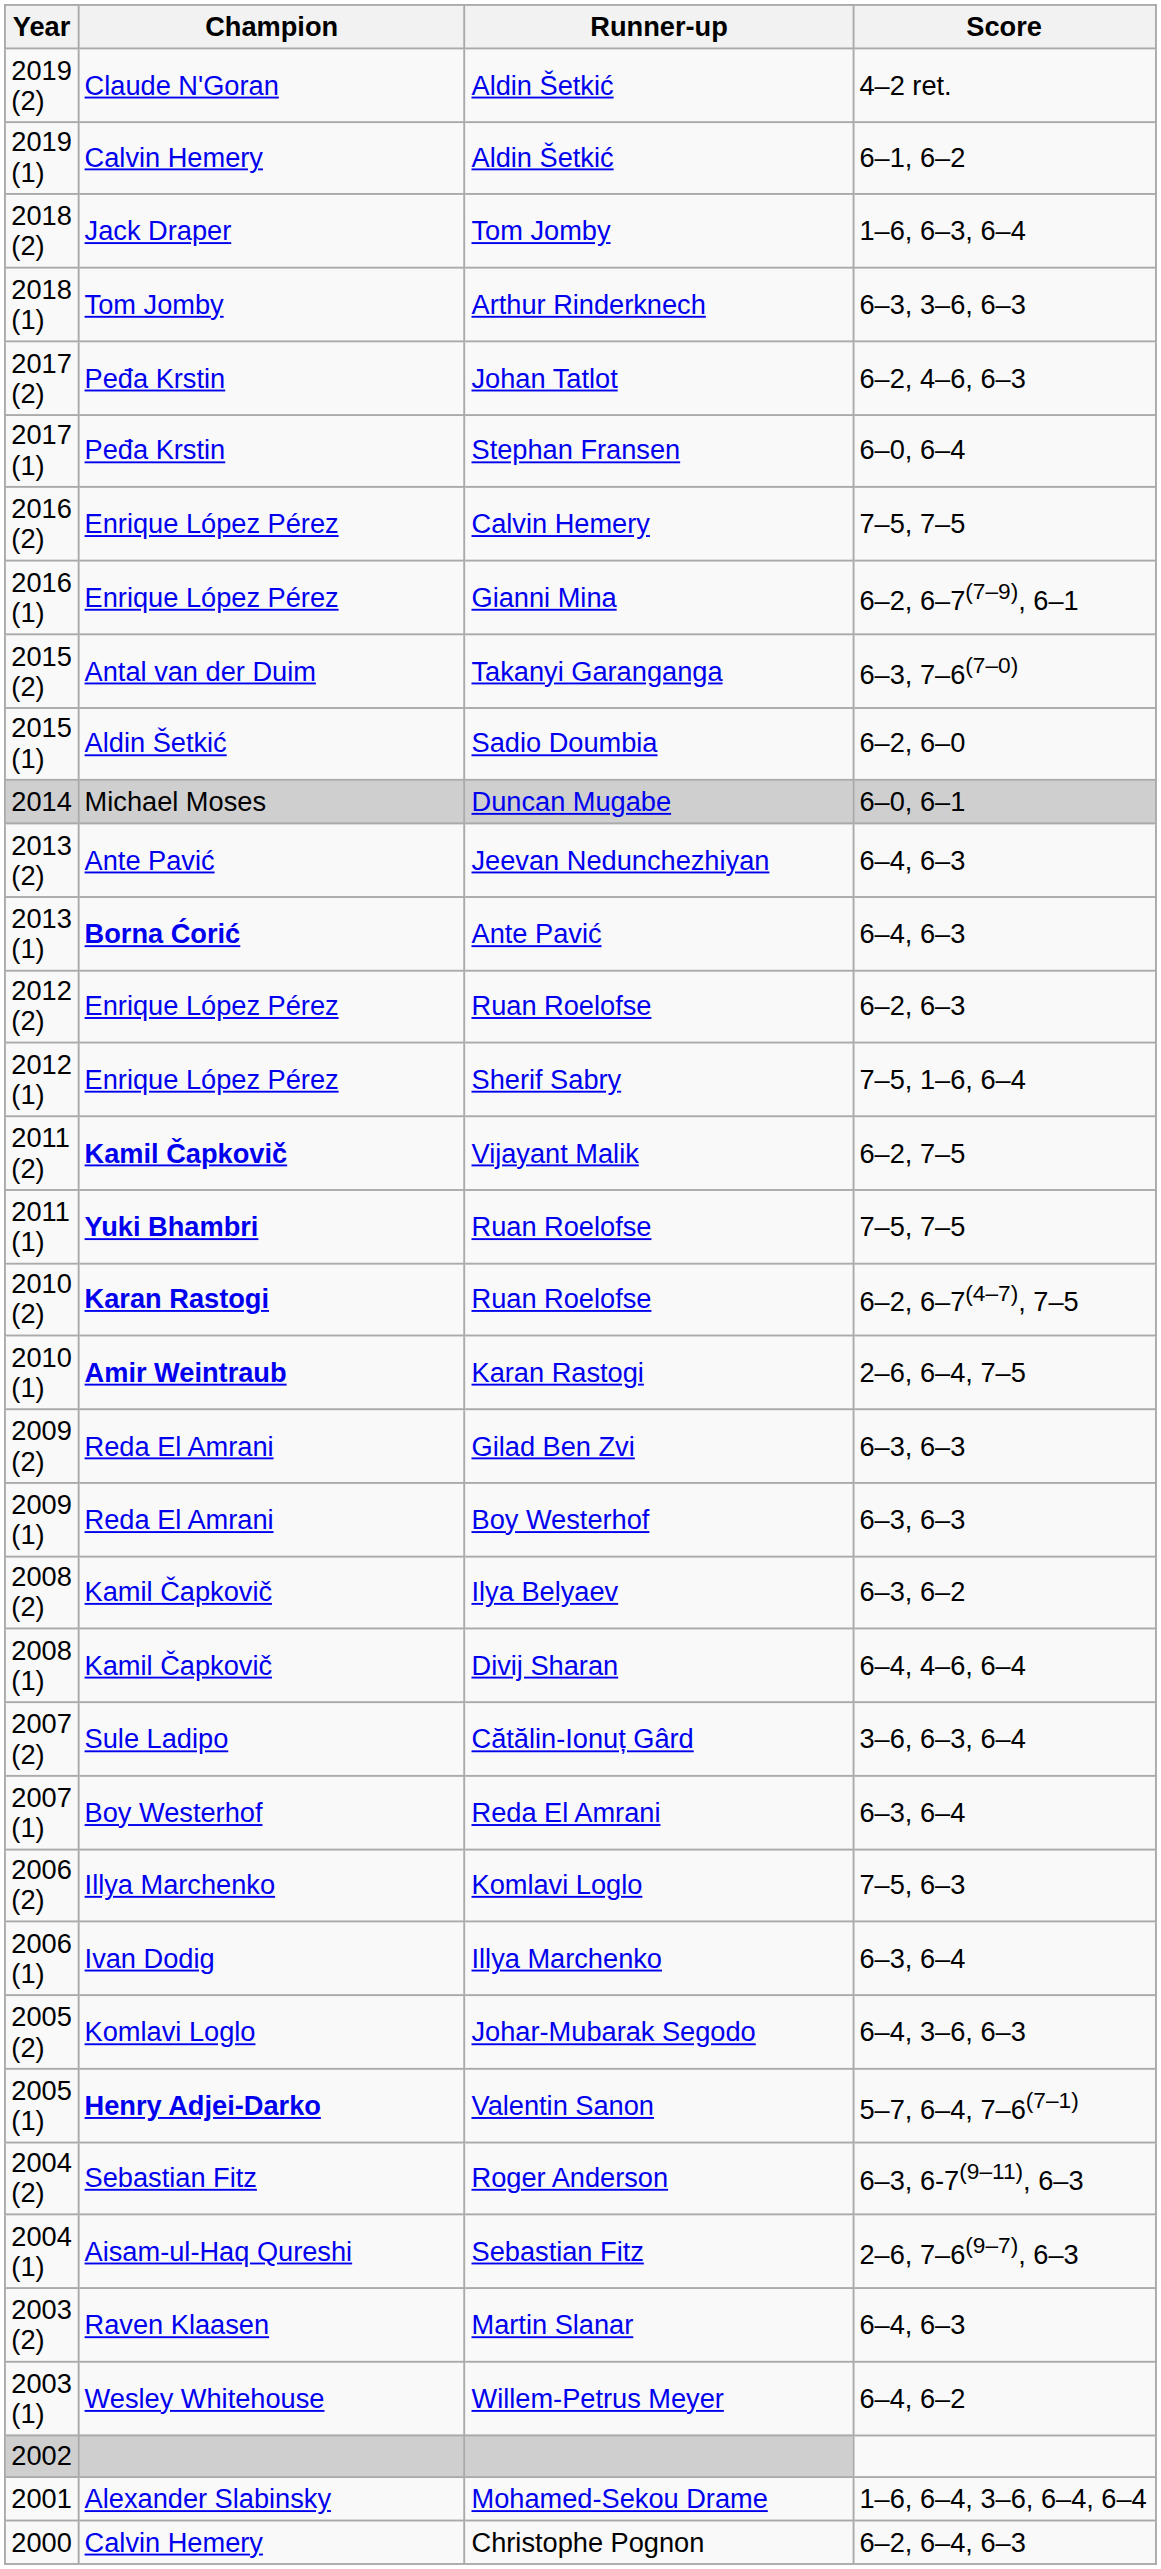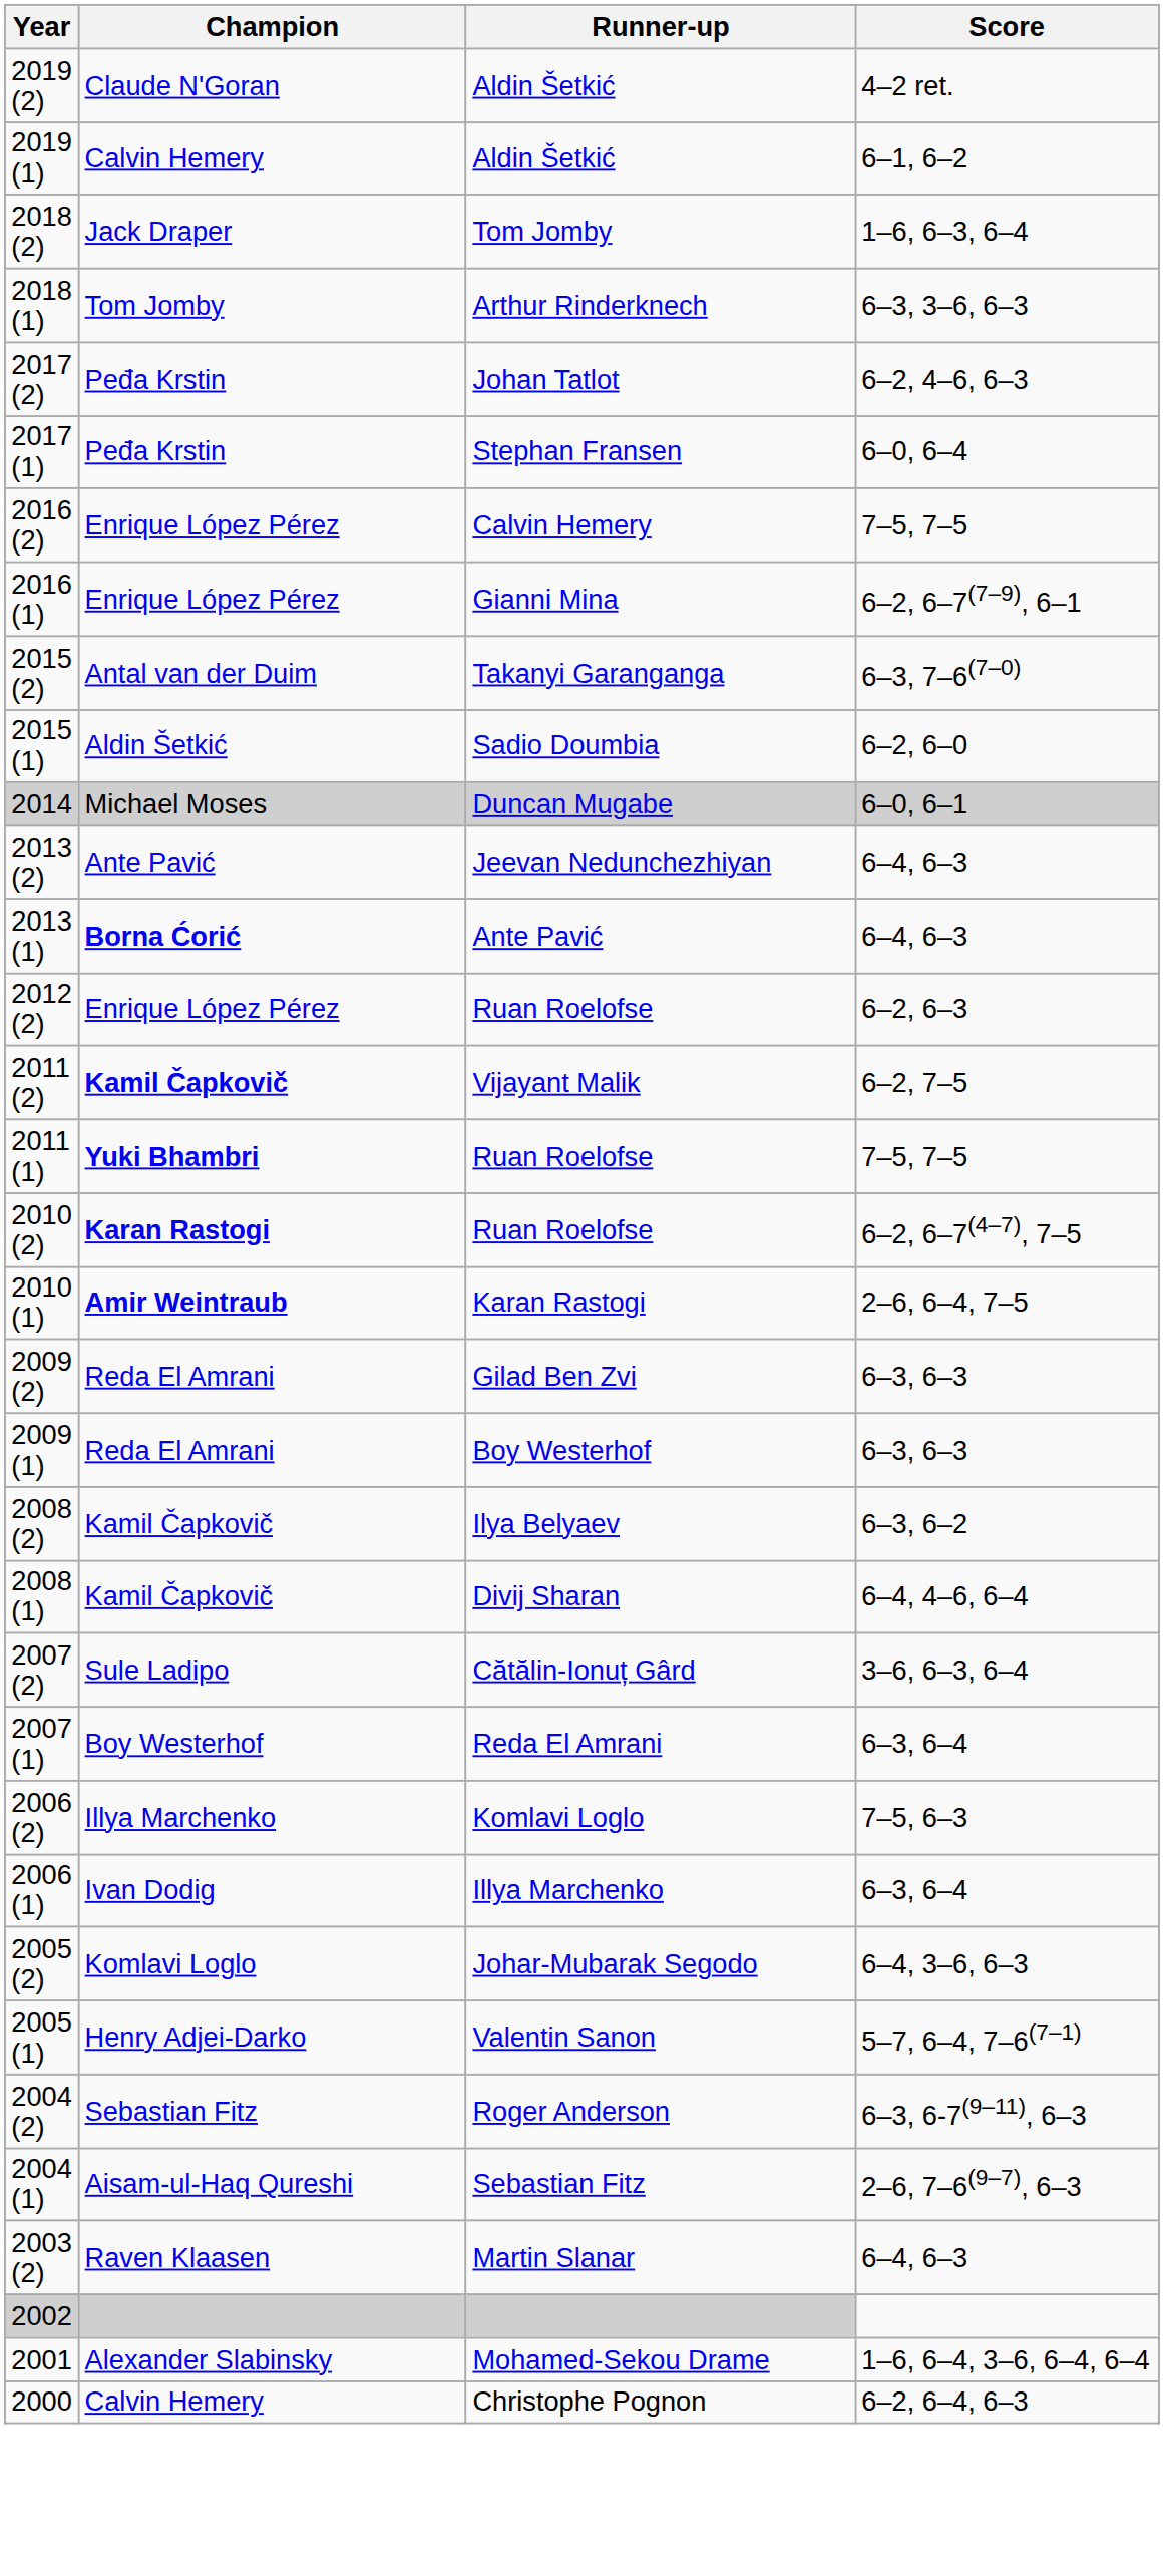- row: 2012 (1) | Enrique López Pérez | Sherif Sabry | 7–5, 1–6, 6–4
Valentin Sanon | Champion: bold -> normal
- row: 2003 (1) | Wesley Whitehouse | Willem-Petrus Meyer | 6–4, 6–2
